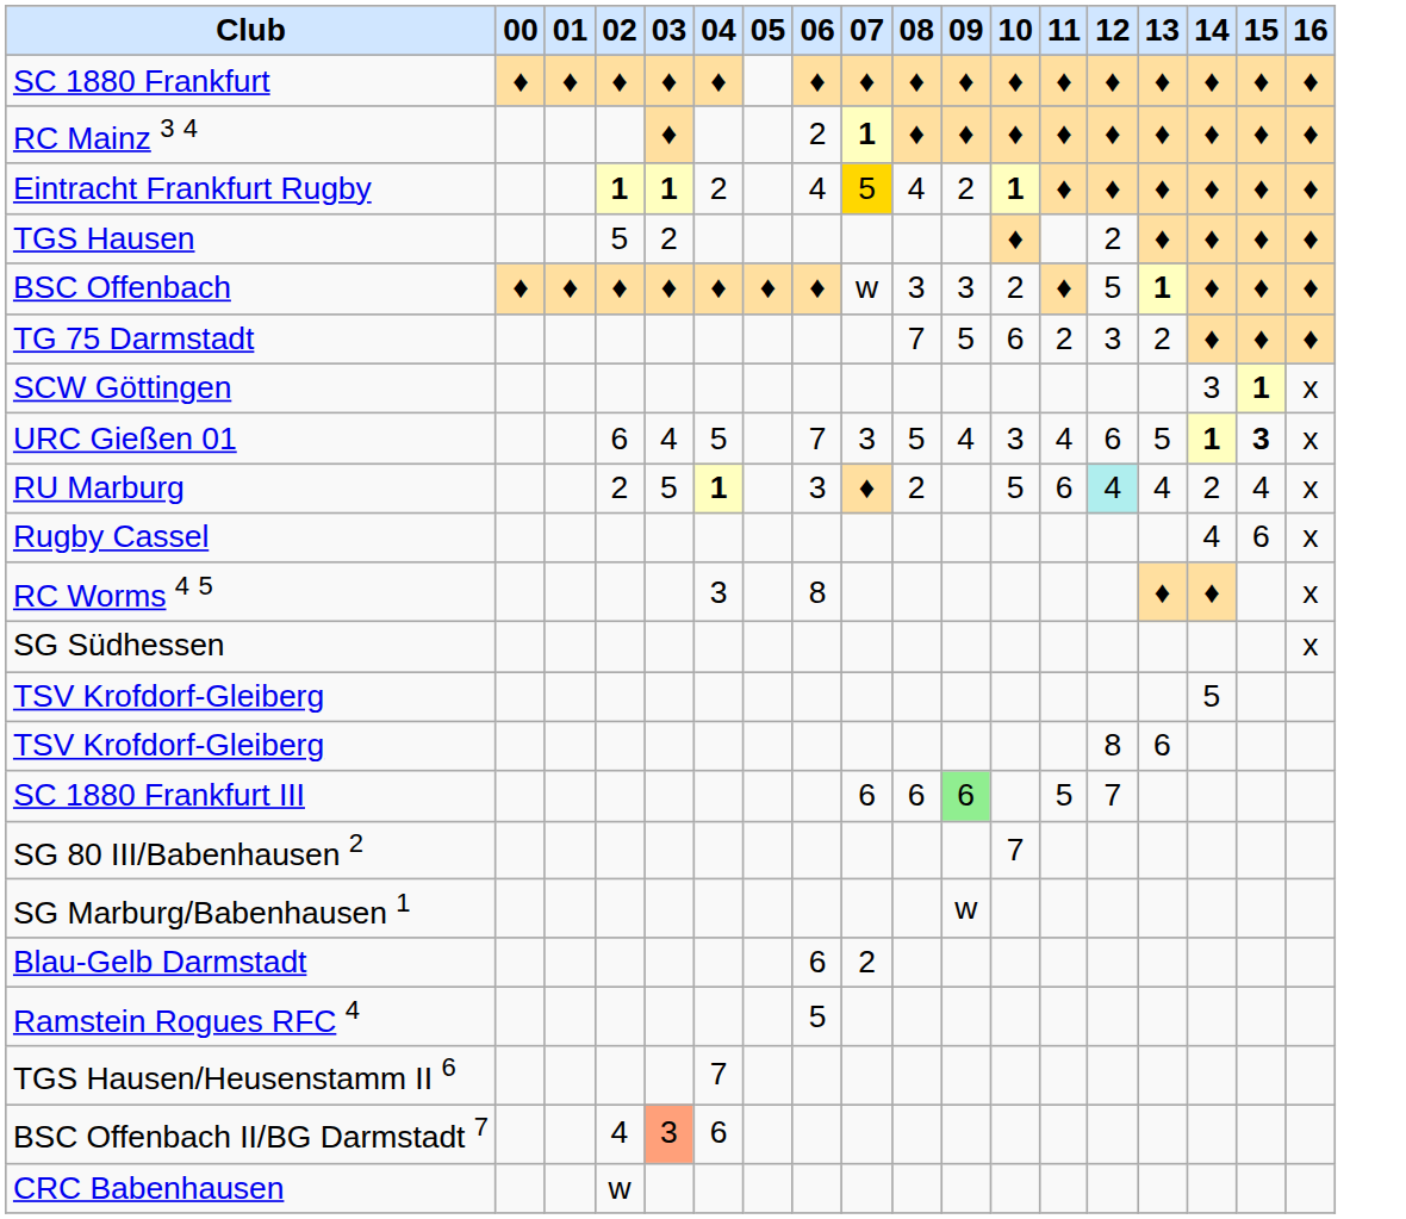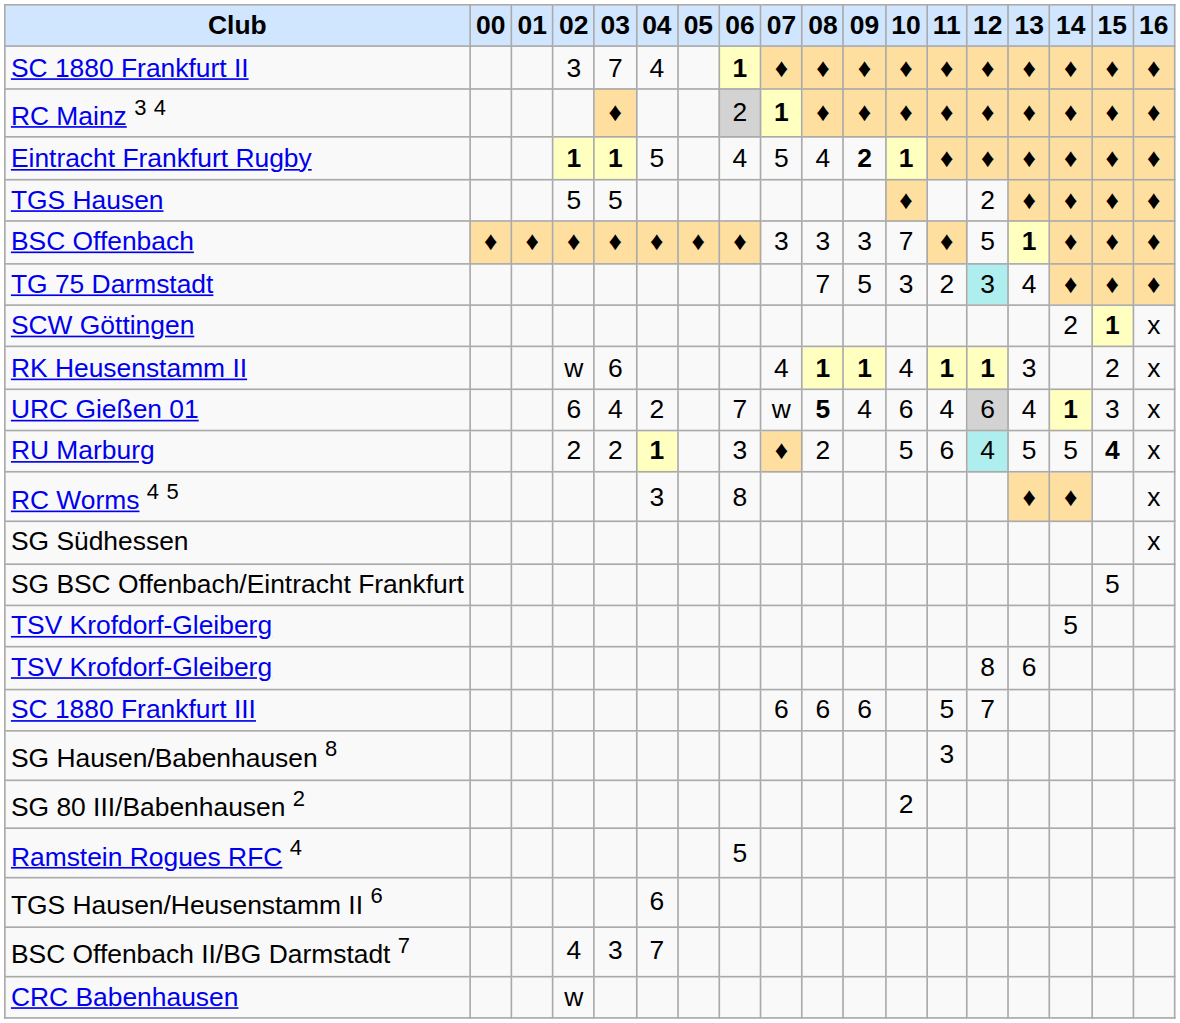- row: SC 1880 Frankfurt | ♦ | ♦ | ♦ | ♦ | ♦ | ♦ | ♦ | ♦ | ♦ | ♦ | ♦ | ♦ | ♦ | ♦ | ♦ | ♦
+ row: SC 1880 Frankfurt II | 3 | 7 | 4 | 1 | ♦ | ♦ | ♦ | ♦ | ♦ | ♦ | ♦ | ♦ | ♦ | ♦
RC Mainz 3 4 | 06: no background -> lightgrey background
Eintracht Frankfurt Rugby | 04: 2 -> 5
Eintracht Frankfurt Rugby | 07: gold background -> no background
Eintracht Frankfurt Rugby | 09: normal -> bold
TGS Hausen | 03: 2 -> 5
BSC Offenbach | 07: w -> 3
BSC Offenbach | 10: 2 -> 7
TG 75 Darmstadt | 10: 6 -> 3
TG 75 Darmstadt | 12: no background -> paleturquoise background
TG 75 Darmstadt | 13: 2 -> 4
SCW Göttingen | 14: 3 -> 2
+ row: RK Heusenstamm II | w | 6 | 4 | 1 | 1 | 4 | 1 | 1 | 3 | 2 | x
URC Gießen 01 | 04: 5 -> 2
URC Gießen 01 | 07: 3 -> w
URC Gießen 01 | 08: normal -> bold
URC Gießen 01 | 10: 3 -> 6
URC Gießen 01 | 12: no background -> lightgrey background
URC Gießen 01 | 13: 5 -> 4
URC Gießen 01 | 15: bold -> normal
RU Marburg | 03: 5 -> 2
RU Marburg | 13: 4 -> 5
RU Marburg | 14: 2 -> 5
RU Marburg | 15: normal -> bold
- row: Rugby Cassel | 4 | 6 | x
+ row: SG BSC Offenbach/Eintracht Frankfurt | 5
SC 1880 Frankfurt III | 09: lightgreen background -> no background
+ row: SG Hausen/Babenhausen 8 | 3
SG 80 III/Babenhausen 2 | 10: 7 -> 2
- row: SG Marburg/Babenhausen 1 | w
- row: Blau-Gelb Darmstadt | 6 | 2
TGS Hausen/Heusenstamm II 6 | 04: 7 -> 6
BSC Offenbach II/BG Darmstadt 7 | 03: lightsalmon background -> no background
BSC Offenbach II/BG Darmstadt 7 | 04: 6 -> 7
